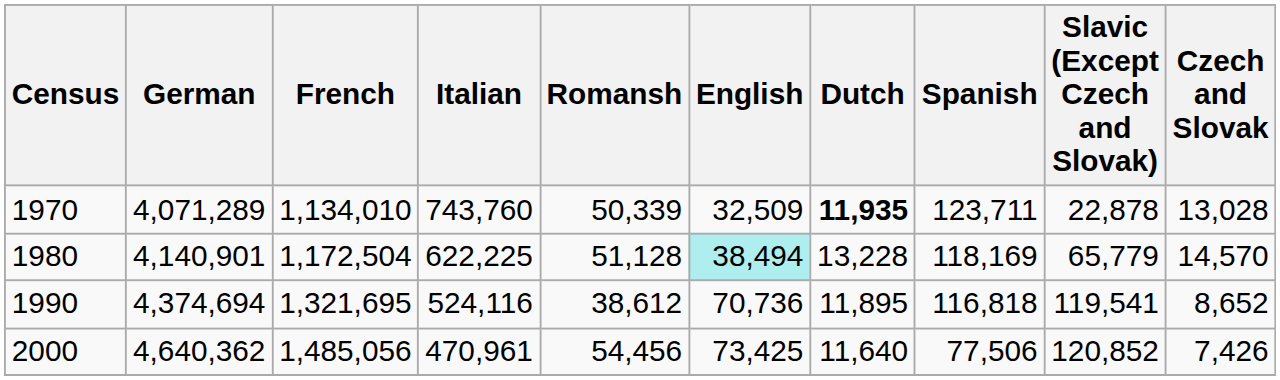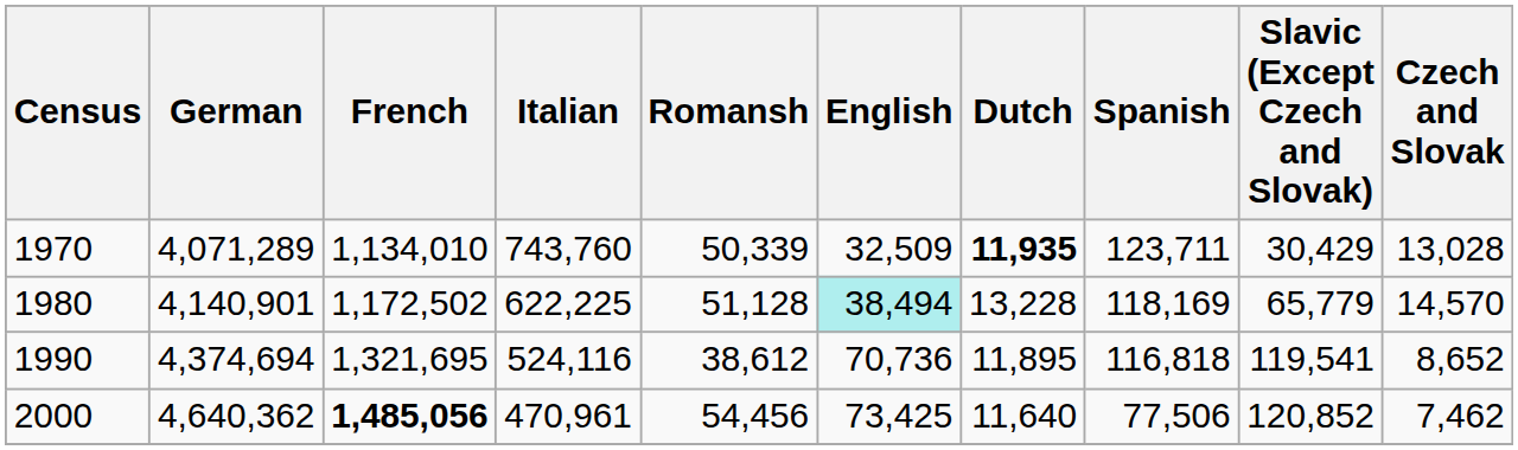1970 | Slavic (Except Czech and Slovak): 22,878 -> 30,429
1980 | French: 1,172,504 -> 1,172,502
2000 | French: normal -> bold
2000 | Czech and Slovak: 7,426 -> 7,462
